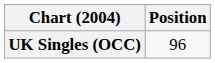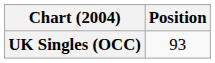UK Singles (OCC) | Position: 96 -> 93
